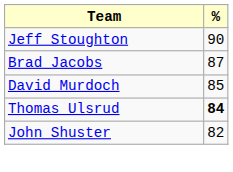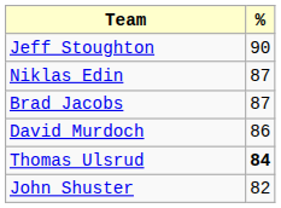+ row: Niklas Edin | 87
David Murdoch | %: 85 -> 86
